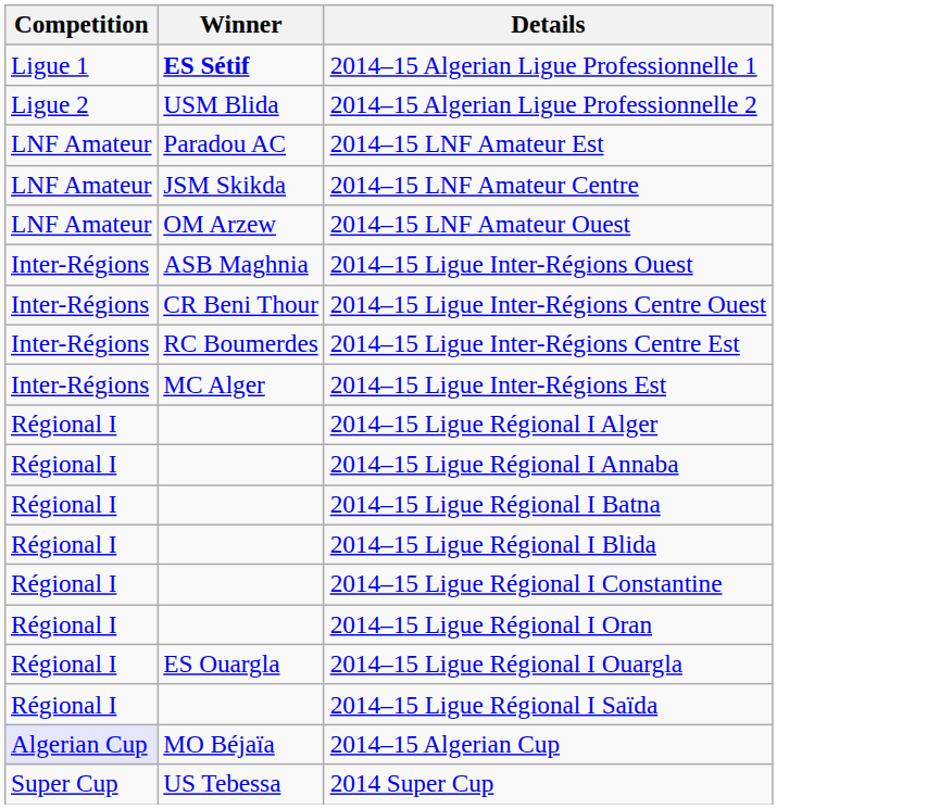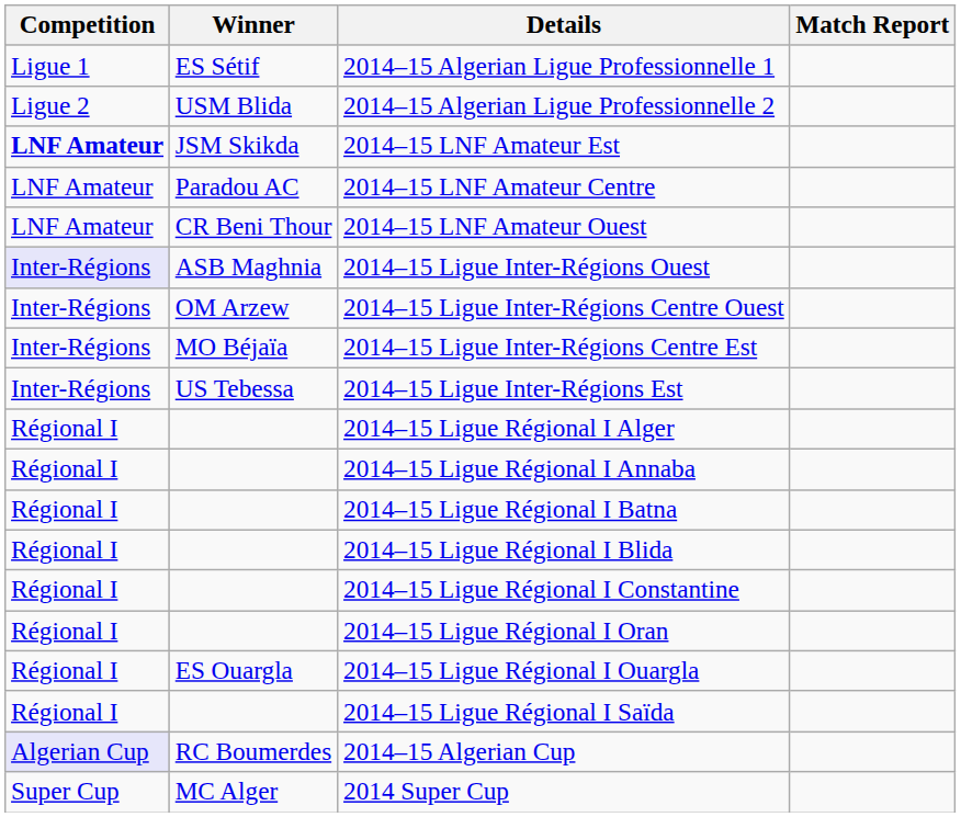+ column: Match Report
2014–15 Algerian Ligue Professionnelle 1 | Winner: bold -> normal
2014–15 LNF Amateur Est | Competition: normal -> bold
2014–15 LNF Amateur Est | Winner: Paradou AC -> JSM Skikda
2014–15 LNF Amateur Centre | Winner: JSM Skikda -> Paradou AC
2014–15 LNF Amateur Ouest | Winner: OM Arzew -> CR Beni Thour
2014–15 Ligue Inter-Régions Ouest | Competition: no background -> lavender background
2014–15 Ligue Inter-Régions Centre Ouest | Winner: CR Beni Thour -> OM Arzew
2014–15 Ligue Inter-Régions Centre Est | Winner: RC Boumerdes -> MO Béjaïa
2014–15 Ligue Inter-Régions Est | Winner: MC Alger -> US Tebessa
2014–15 Algerian Cup | Winner: MO Béjaïa -> RC Boumerdes
2014 Super Cup | Winner: US Tebessa -> MC Alger
